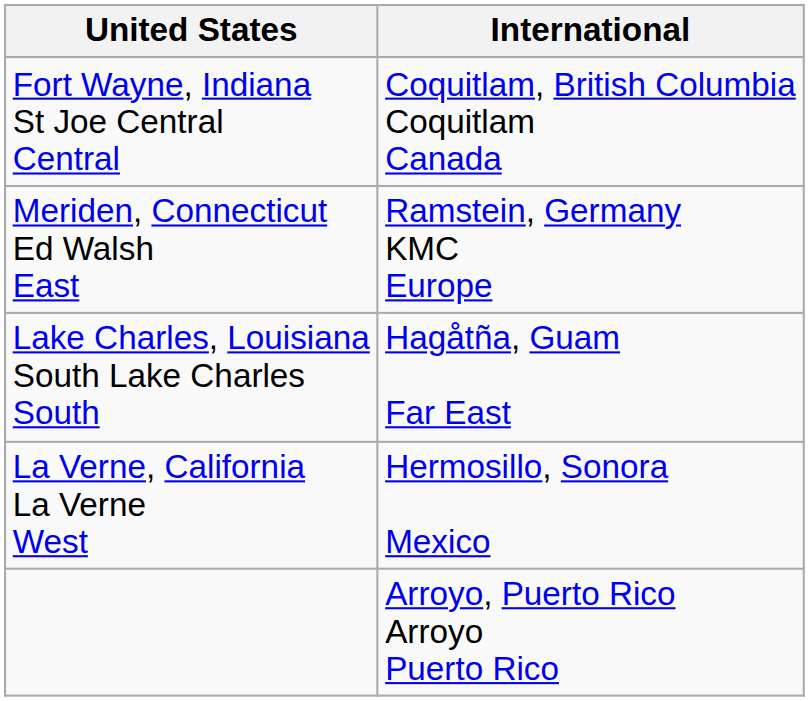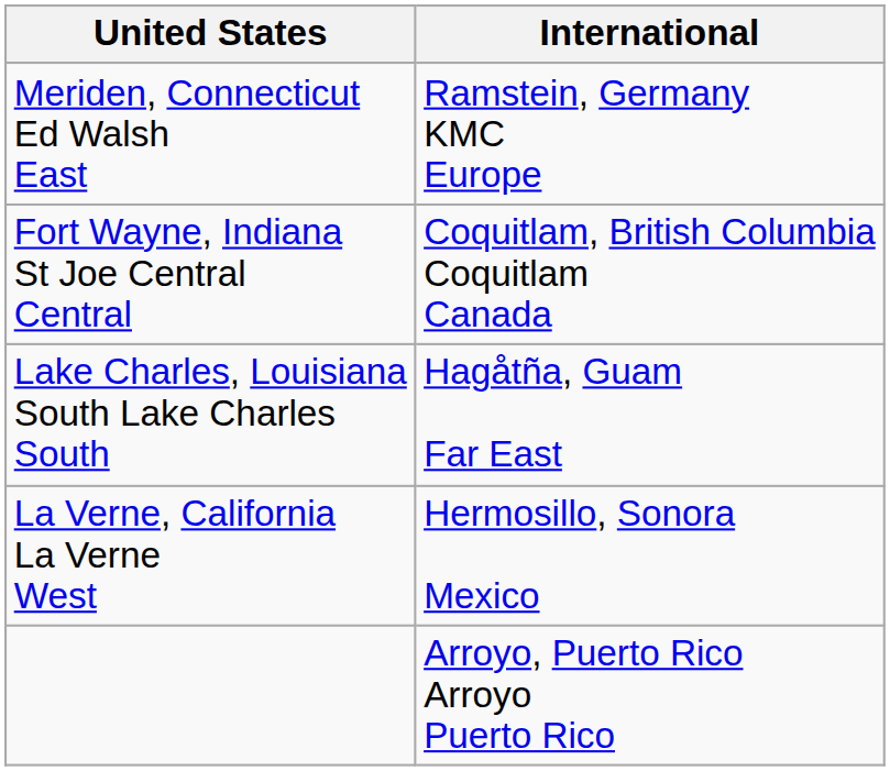rows swapped: Fort Wayne, Indiana St Joe Central Central <-> Meriden, Connecticut Ed Walsh East
